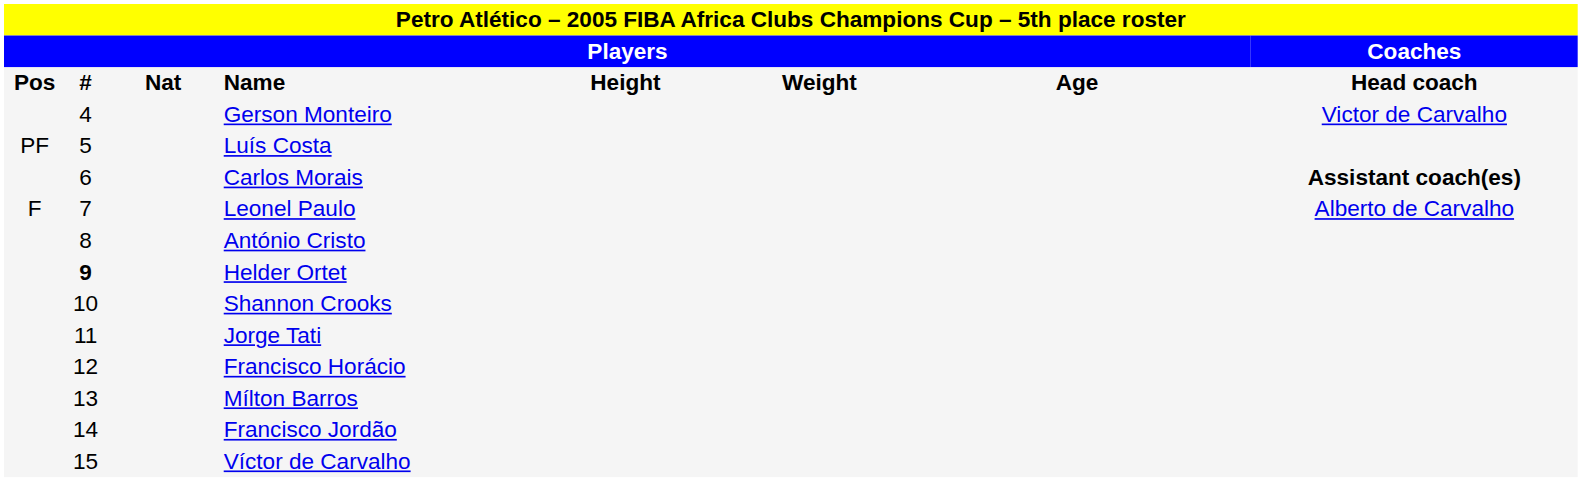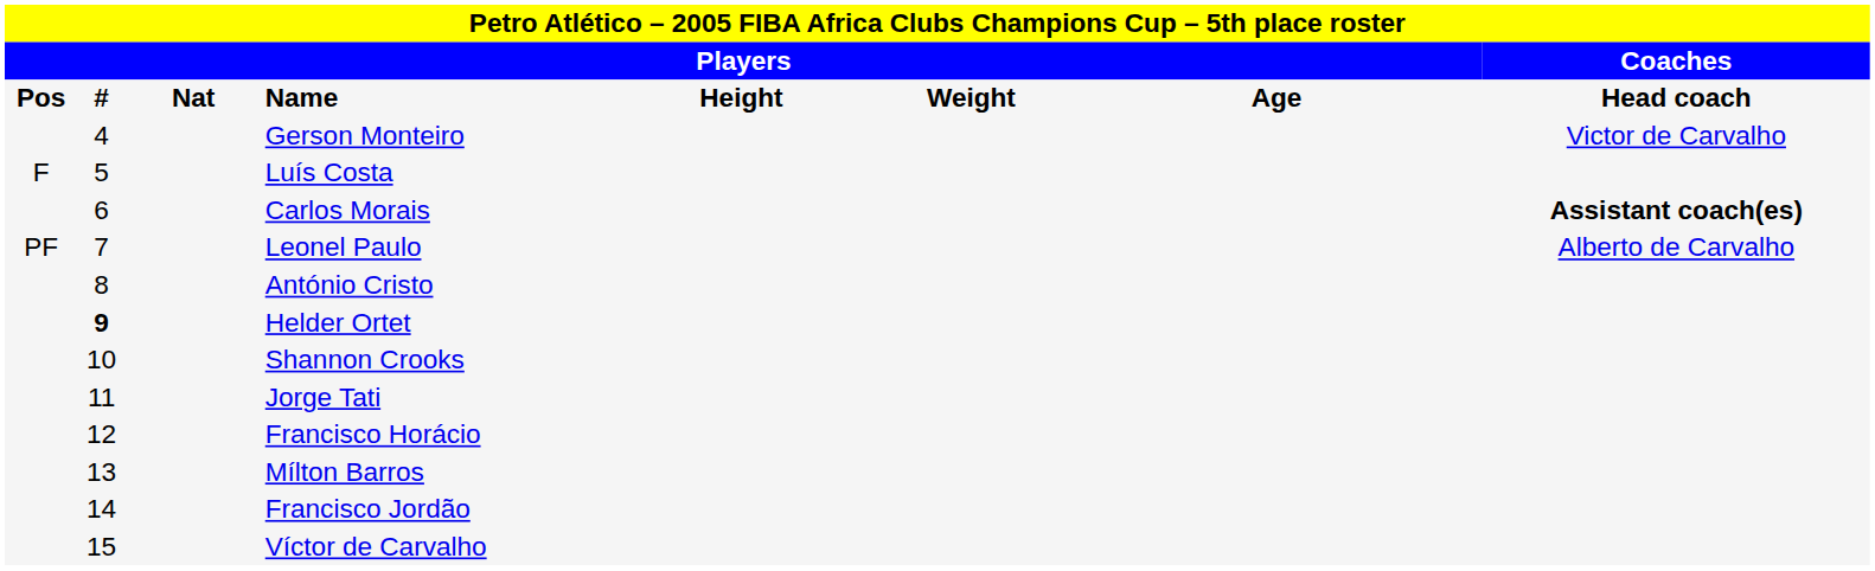Luís Costa | column 1: PF -> F
Leonel Paulo | column 1: F -> PF
